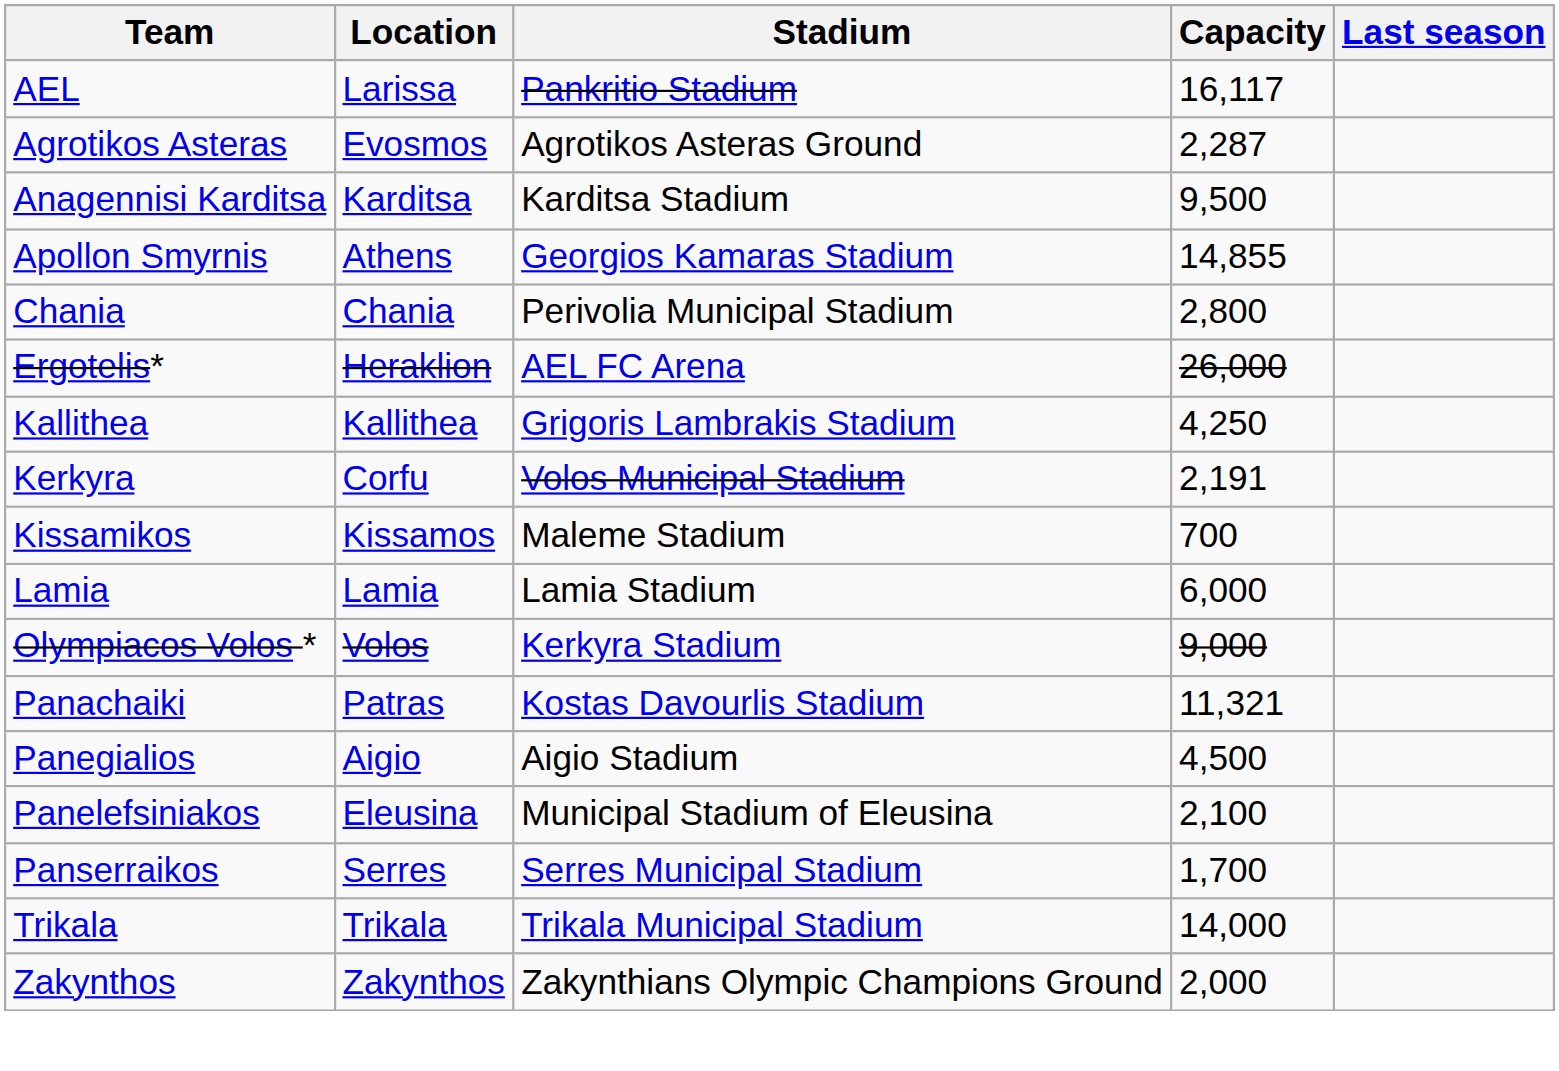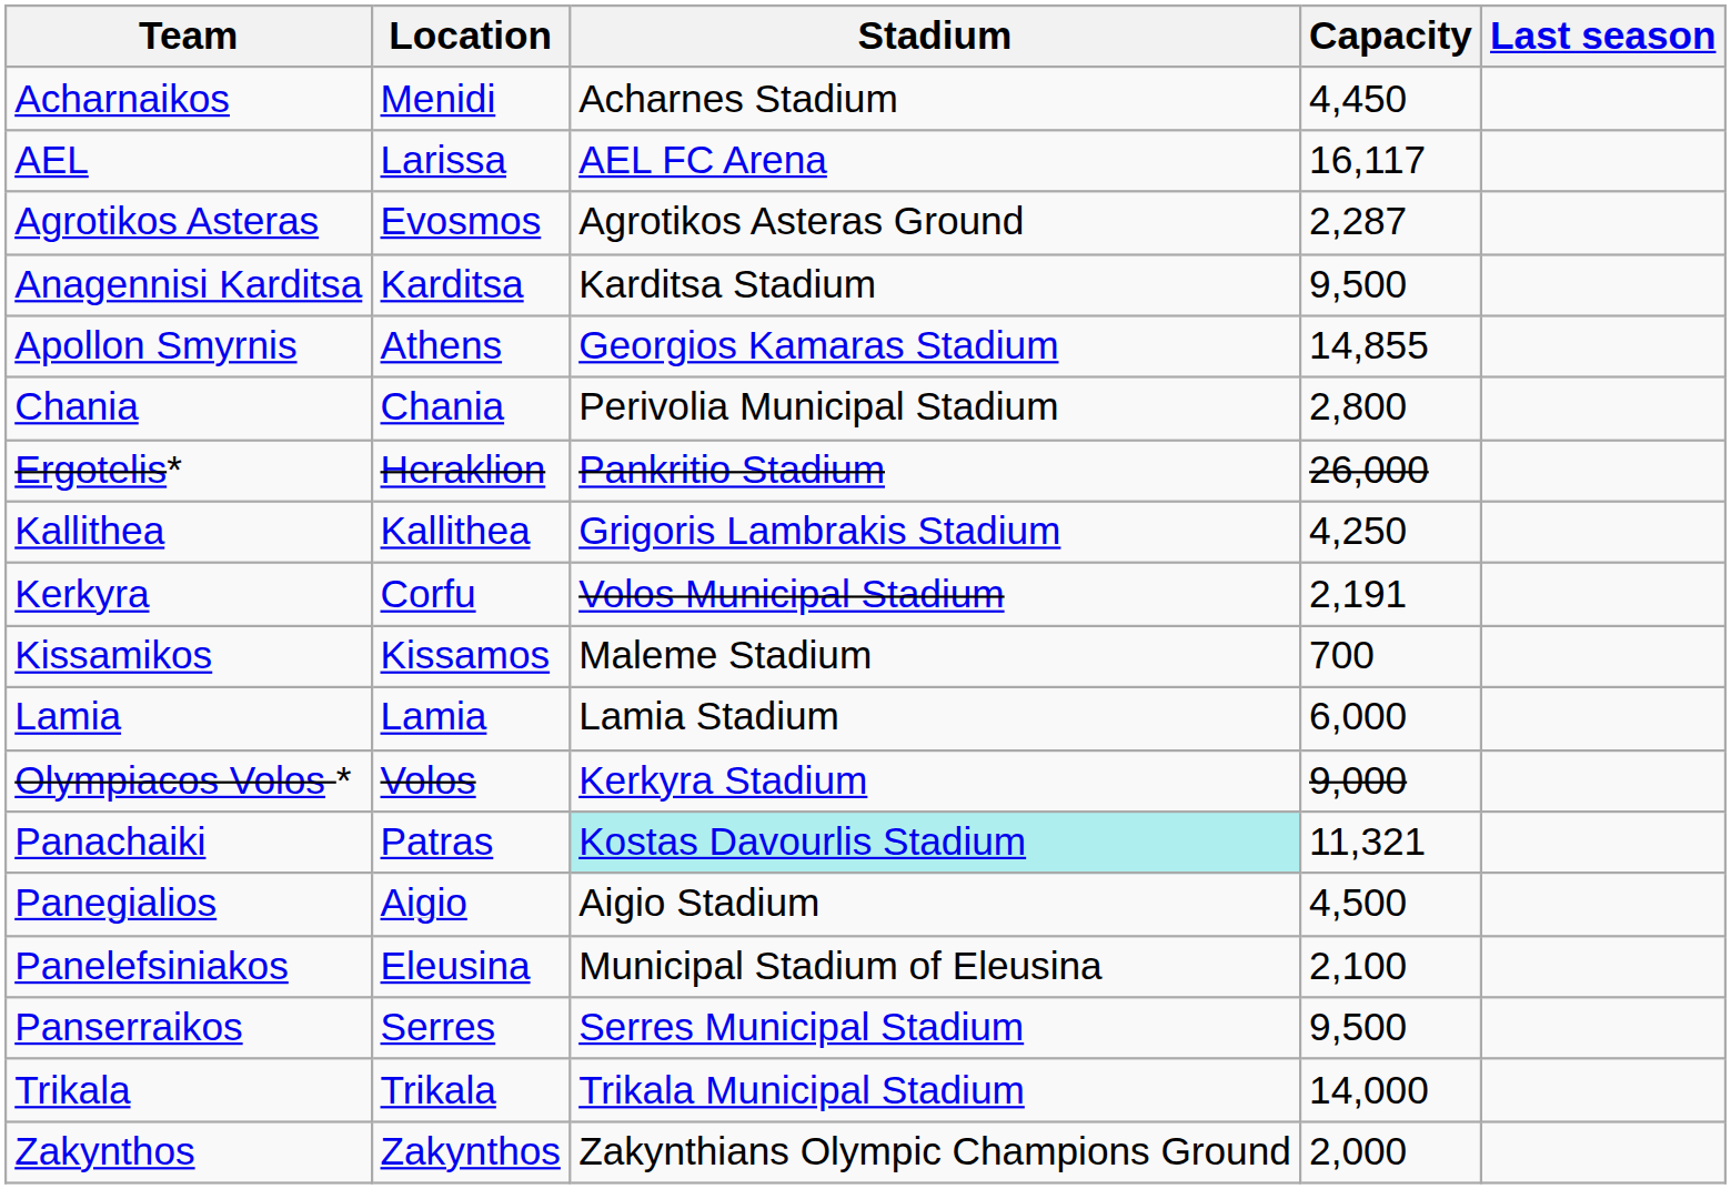+ row: Acharnaikos | Menidi | Acharnes Stadium | 4,450
AEL | Stadium: Pankritio Stadium -> AEL FC Arena
Ergotelis* | Stadium: AEL FC Arena -> Pankritio Stadium
Panachaiki | Stadium: no background -> paleturquoise background
Panserraikos | Capacity: 1,700 -> 9,500
